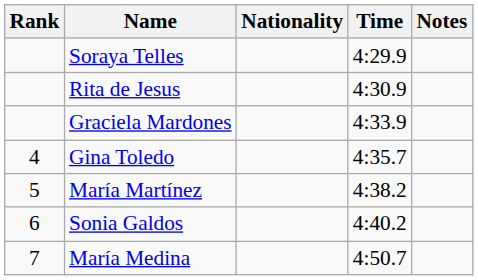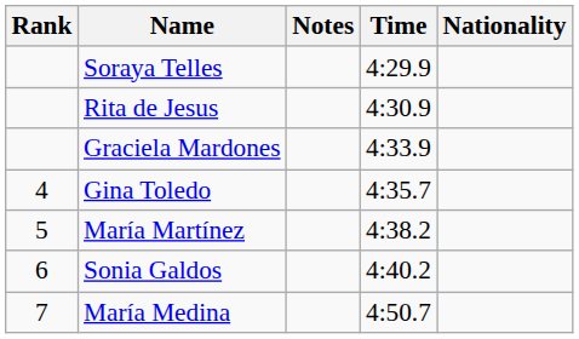columns swapped: Nationality <-> Notes
